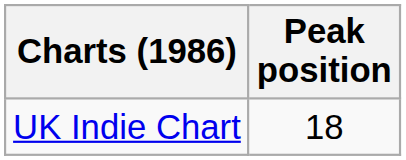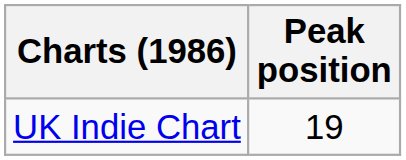UK Indie Chart | Peak position: 18 -> 19
